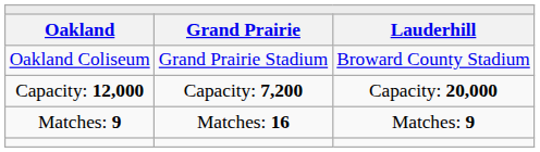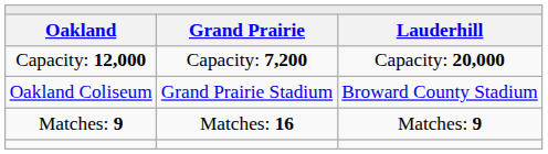rows swapped: Oakland Coliseum <-> Capacity: 12,000
